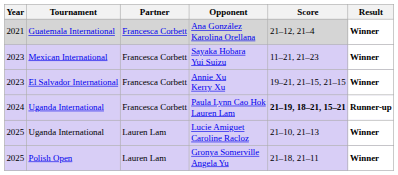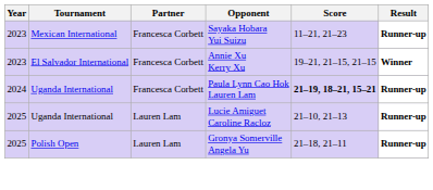- row: 2021 | Guatemala International | Francesca Corbett | Ana González Karolina Orellana | 21–12, 21–4 | Winner
Sayaka Hobara Yui Suizu | Result: Winner -> Runner-up
Lucie Amiguet Caroline Racloz | Result: Winner -> Runner-up
Gronya Somerville Angela Yu | Result: Winner -> Runner-up
